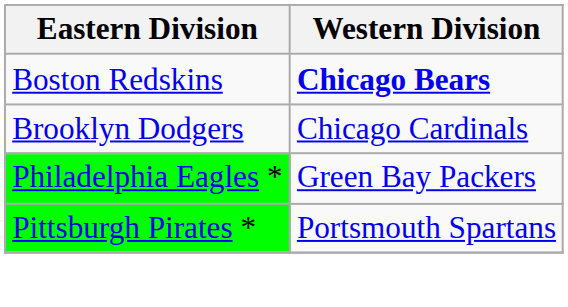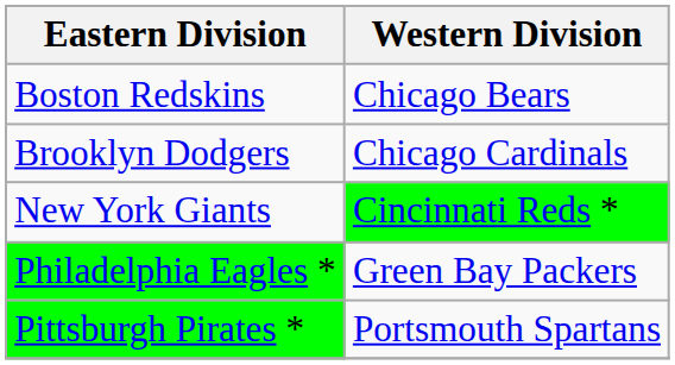Boston Redskins | Western Division: bold -> normal
+ row: New York Giants | Cincinnati Reds *
